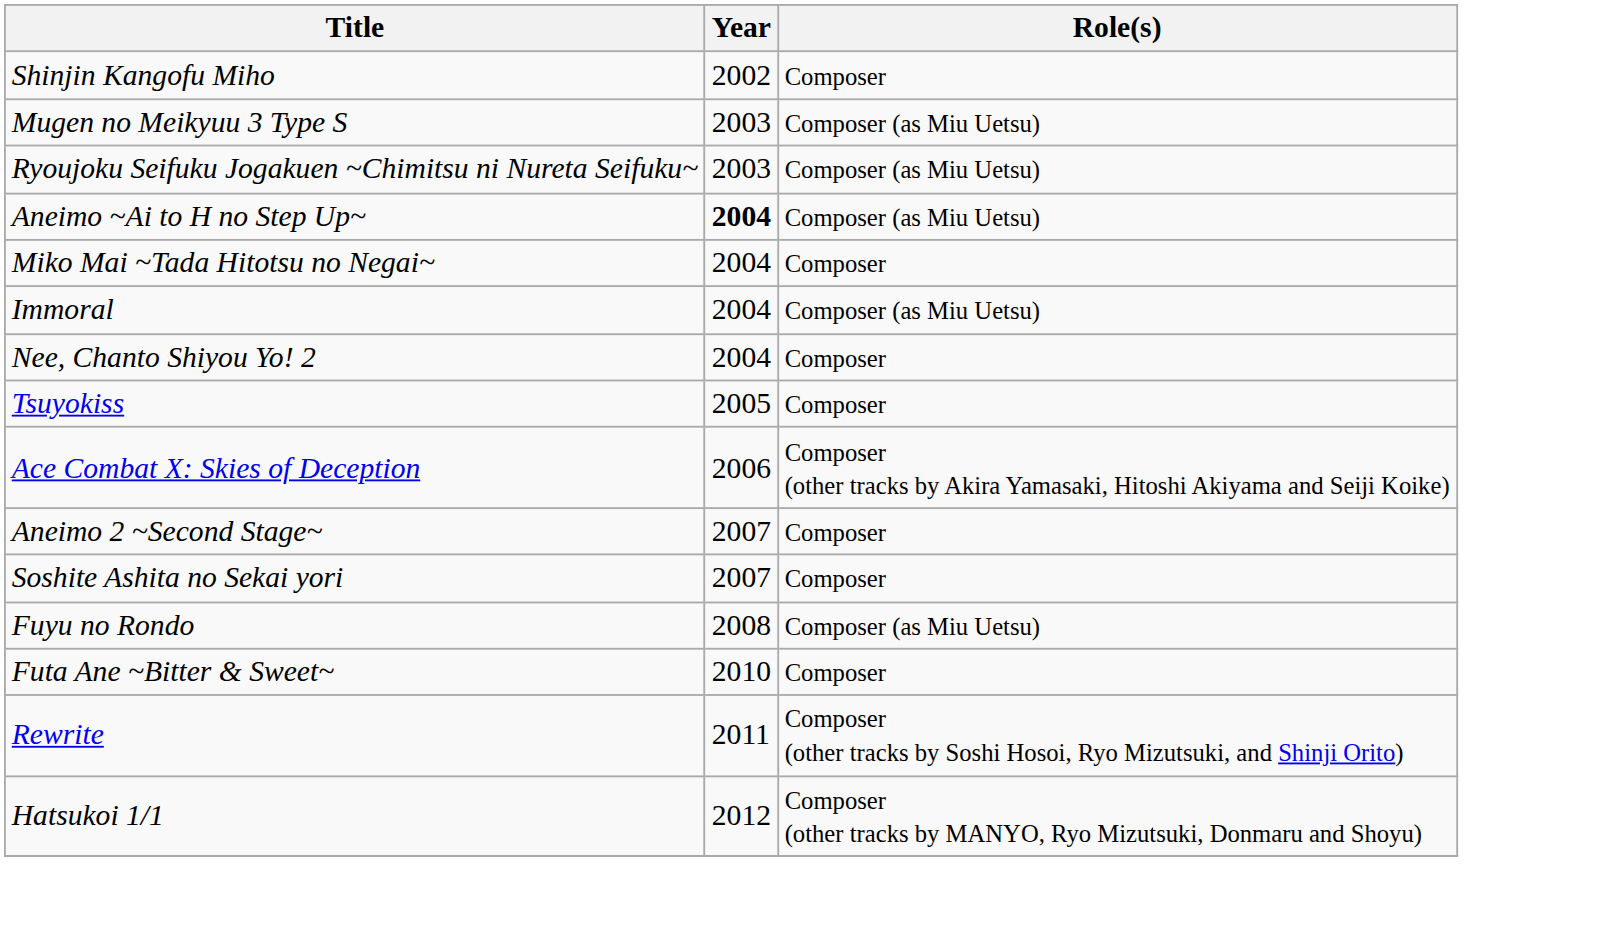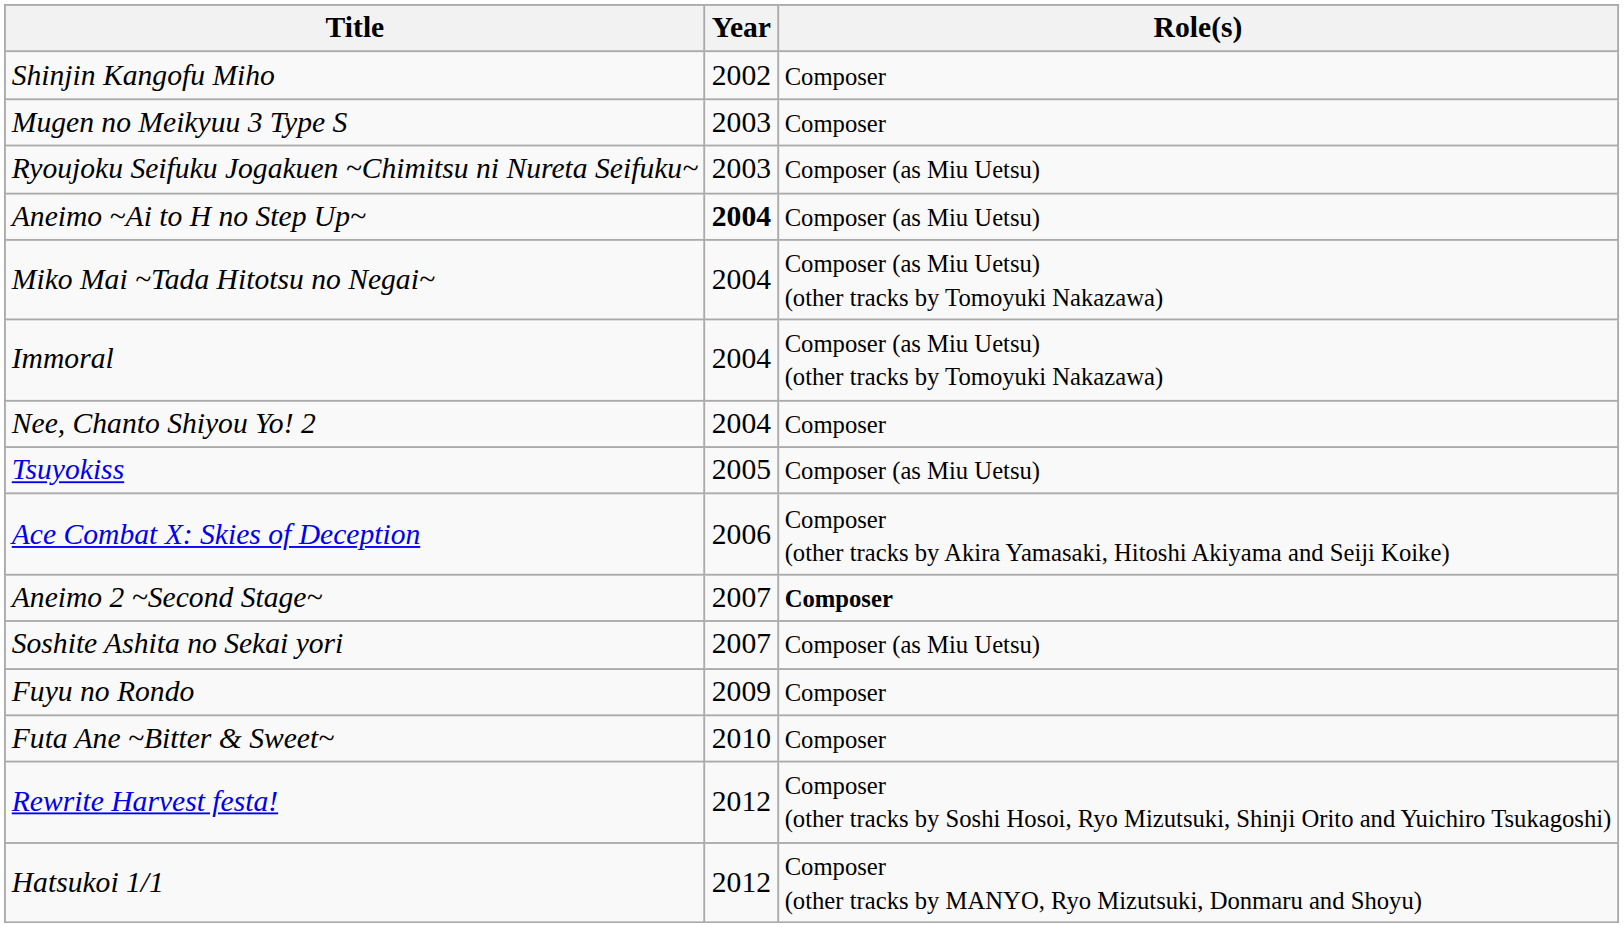Mugen no Meikyuu 3 Type S | Role(s): Composer (as Miu Uetsu) -> Composer
Miko Mai ~Tada Hitotsu no Negai~ | Role(s): Composer -> Composer (as Miu Uetsu) (other tracks by Tomoyuki Nakazawa)
Immoral | Role(s): Composer (as Miu Uetsu) -> Composer (as Miu Uetsu) (other tracks by Tomoyuki Nakazawa)
Tsuyokiss | Role(s): Composer -> Composer (as Miu Uetsu)
Aneimo 2 ~Second Stage~ | Role(s): normal -> bold
Soshite Ashita no Sekai yori | Role(s): Composer -> Composer (as Miu Uetsu)
Fuyu no Rondo | Year: 2008 -> 2009
Fuyu no Rondo | Role(s): Composer (as Miu Uetsu) -> Composer
- row: Rewrite | 2011 | Composer (other tracks by Soshi Hosoi, Ryo Mizutsuki, and Shinji Orito)
+ row: Rewrite Harvest festa! | 2012 | Composer (other tracks by Soshi Hosoi, Ryo Mizutsuki, Shinji Orito and Yuichiro Tsukagoshi)
